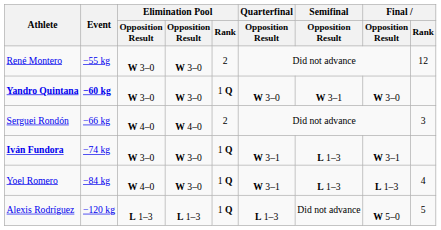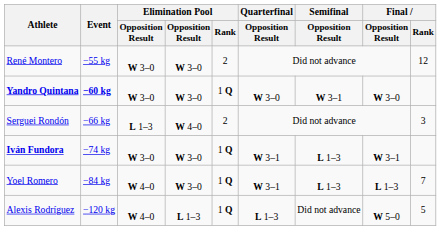Serguei Rondón | column 3: W 4–0 -> L 1–3
Yoel Romero | Final / Rank: 4 -> 7
Alexis Rodríguez | column 3: L 1–3 -> W 4–0
